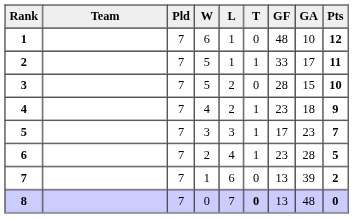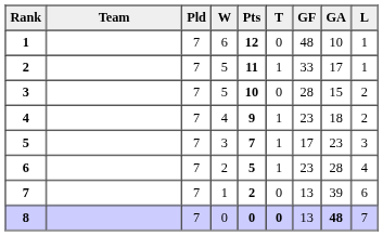columns swapped: L <-> Pts
8 | GA: normal -> bold
